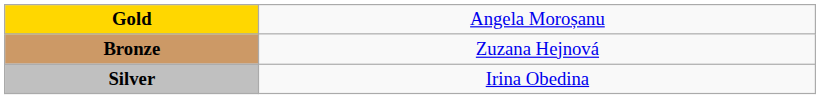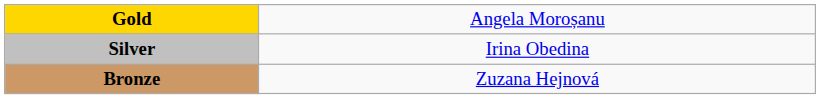rows swapped: Silver <-> Bronze
